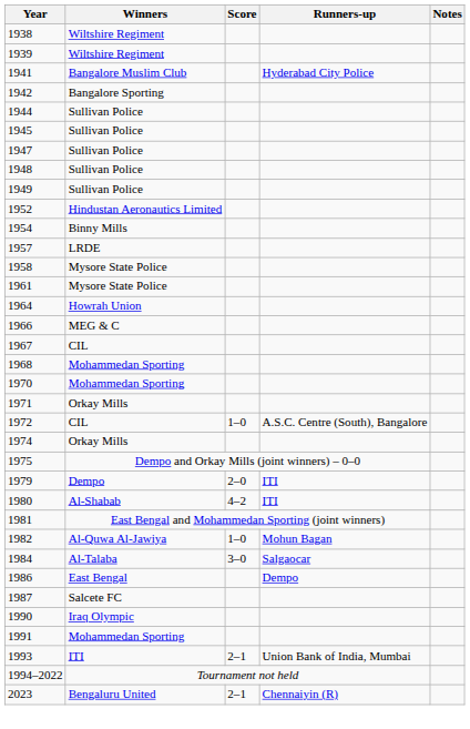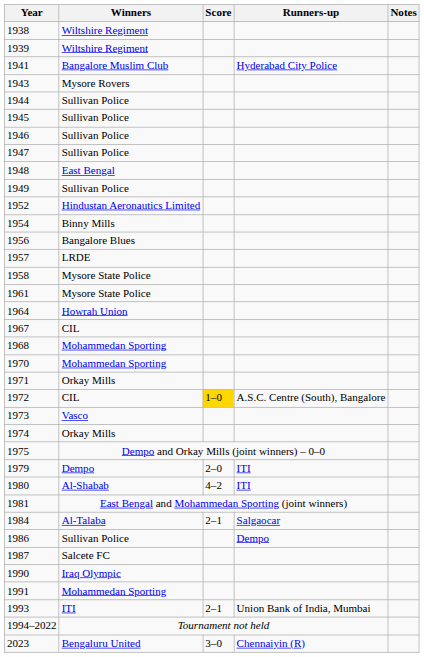- row: 1942 | Bangalore Sporting
+ row: 1943 | Mysore Rovers
+ row: 1946 | Sullivan Police
1948 | Winners: Sullivan Police -> East Bengal
+ row: 1956 | Bangalore Blues
- row: 1966 | MEG & C
1972 | Score: no background -> gold background
+ row: 1973 | Vasco
- row: 1982 | Al-Quwa Al-Jawiya | 1–0 | Mohun Bagan
1984 | Score: 3–0 -> 2–1
1986 | Winners: East Bengal -> Sullivan Police
2023 | Score: 2–1 -> 3–0
